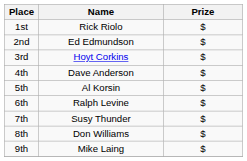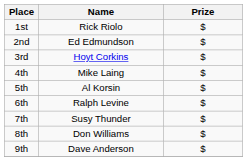4th | Name: Dave Anderson -> Mike Laing
9th | Name: Mike Laing -> Dave Anderson
